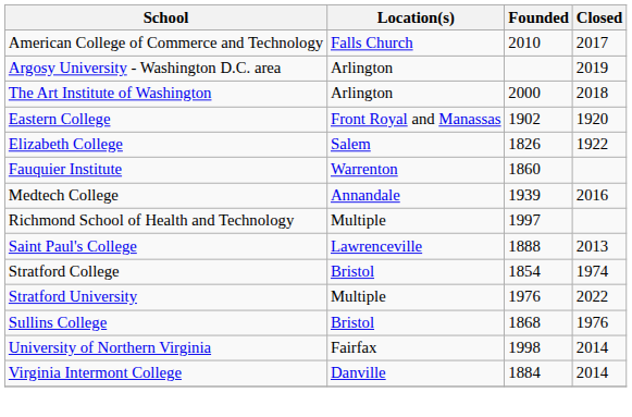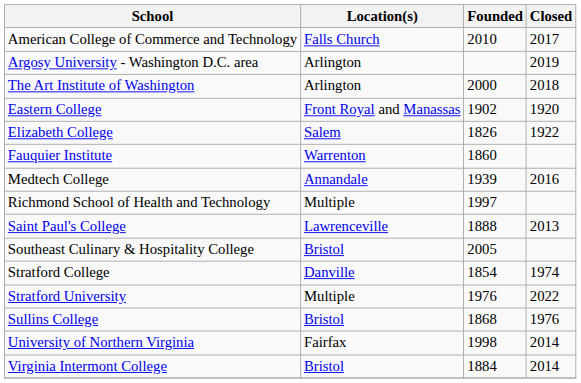+ row: Southeast Culinary & Hospitality College | Bristol | 2005
Stratford College | Location(s): Bristol -> Danville
Virginia Intermont College | Location(s): Danville -> Bristol
